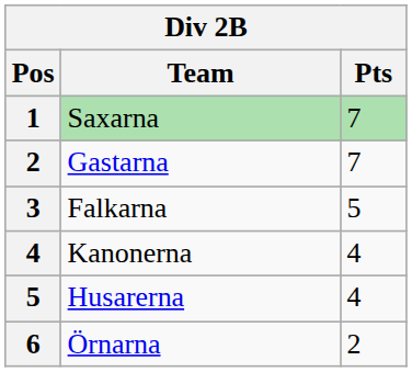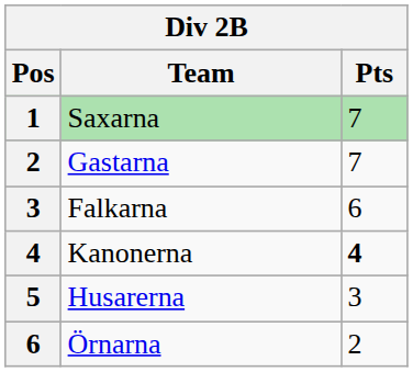Falkarna | Pts: 5 -> 6
Kanonerna | Pts: normal -> bold
Husarerna | Pts: 4 -> 3
